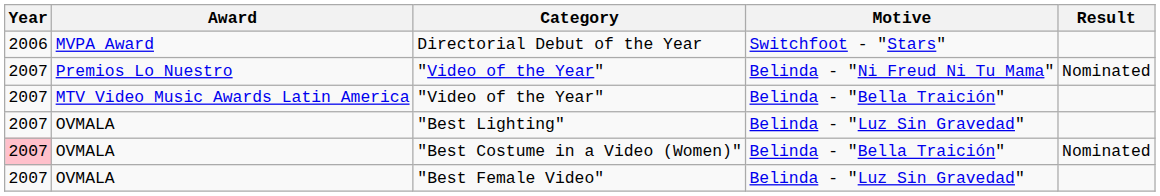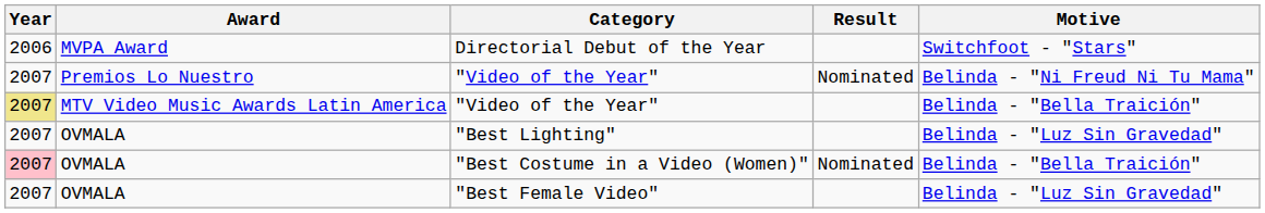columns swapped: Motive <-> Result
MTV Video Music Awards Latin America / "Video of the Year" | Year: no background -> khaki background
